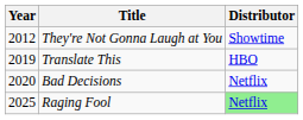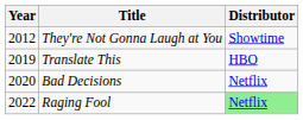Raging Fool | Year: 2025 -> 2022
